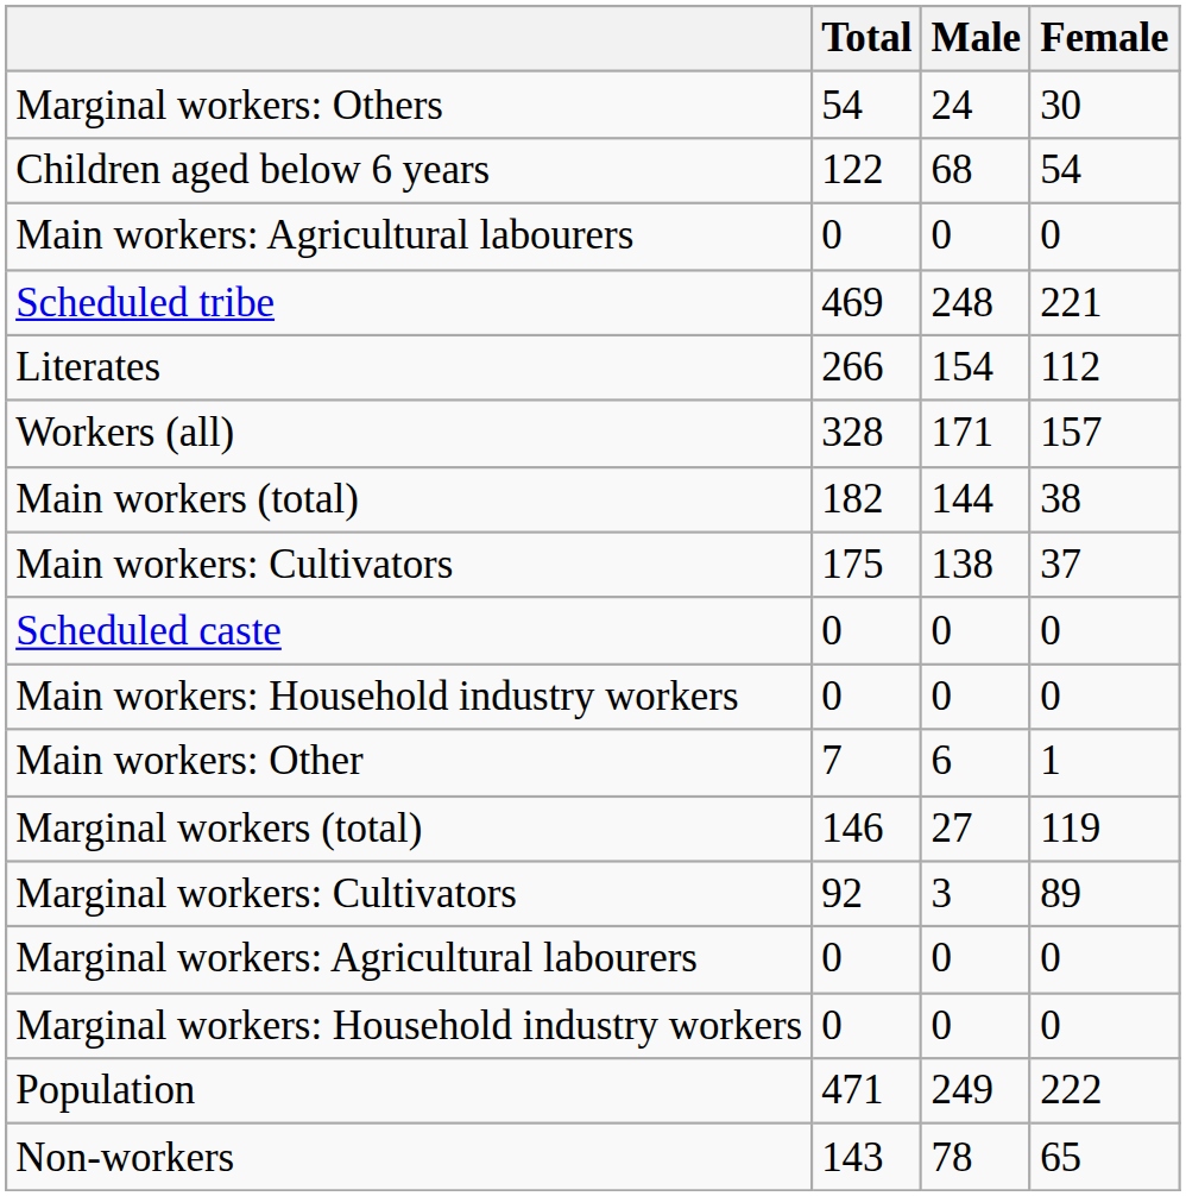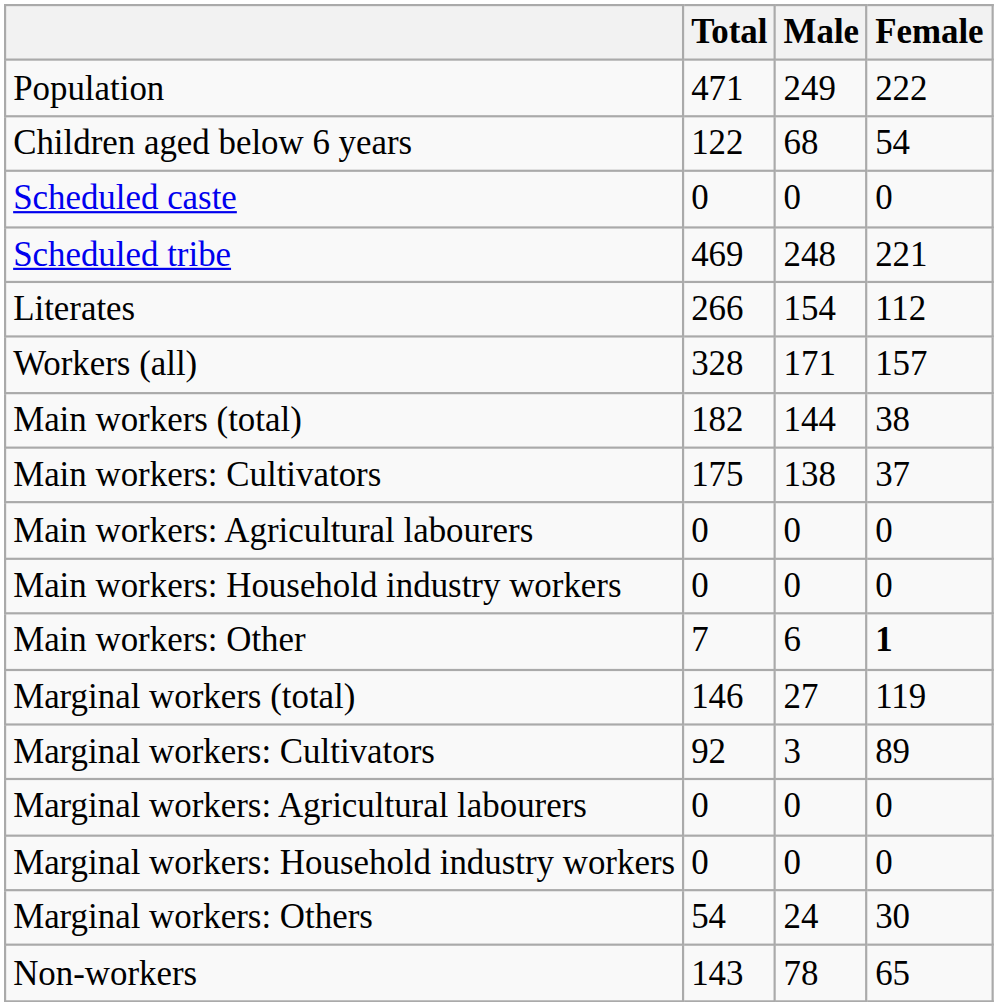rows swapped: Population <-> Marginal workers: Others
rows swapped: Scheduled caste <-> Main workers: Agricultural labourers
Main workers: Other | Female: normal -> bold
